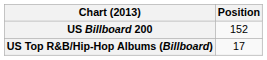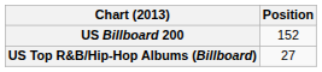US Top R&B/Hip-Hop Albums (Billboard) | Position: 17 -> 27
